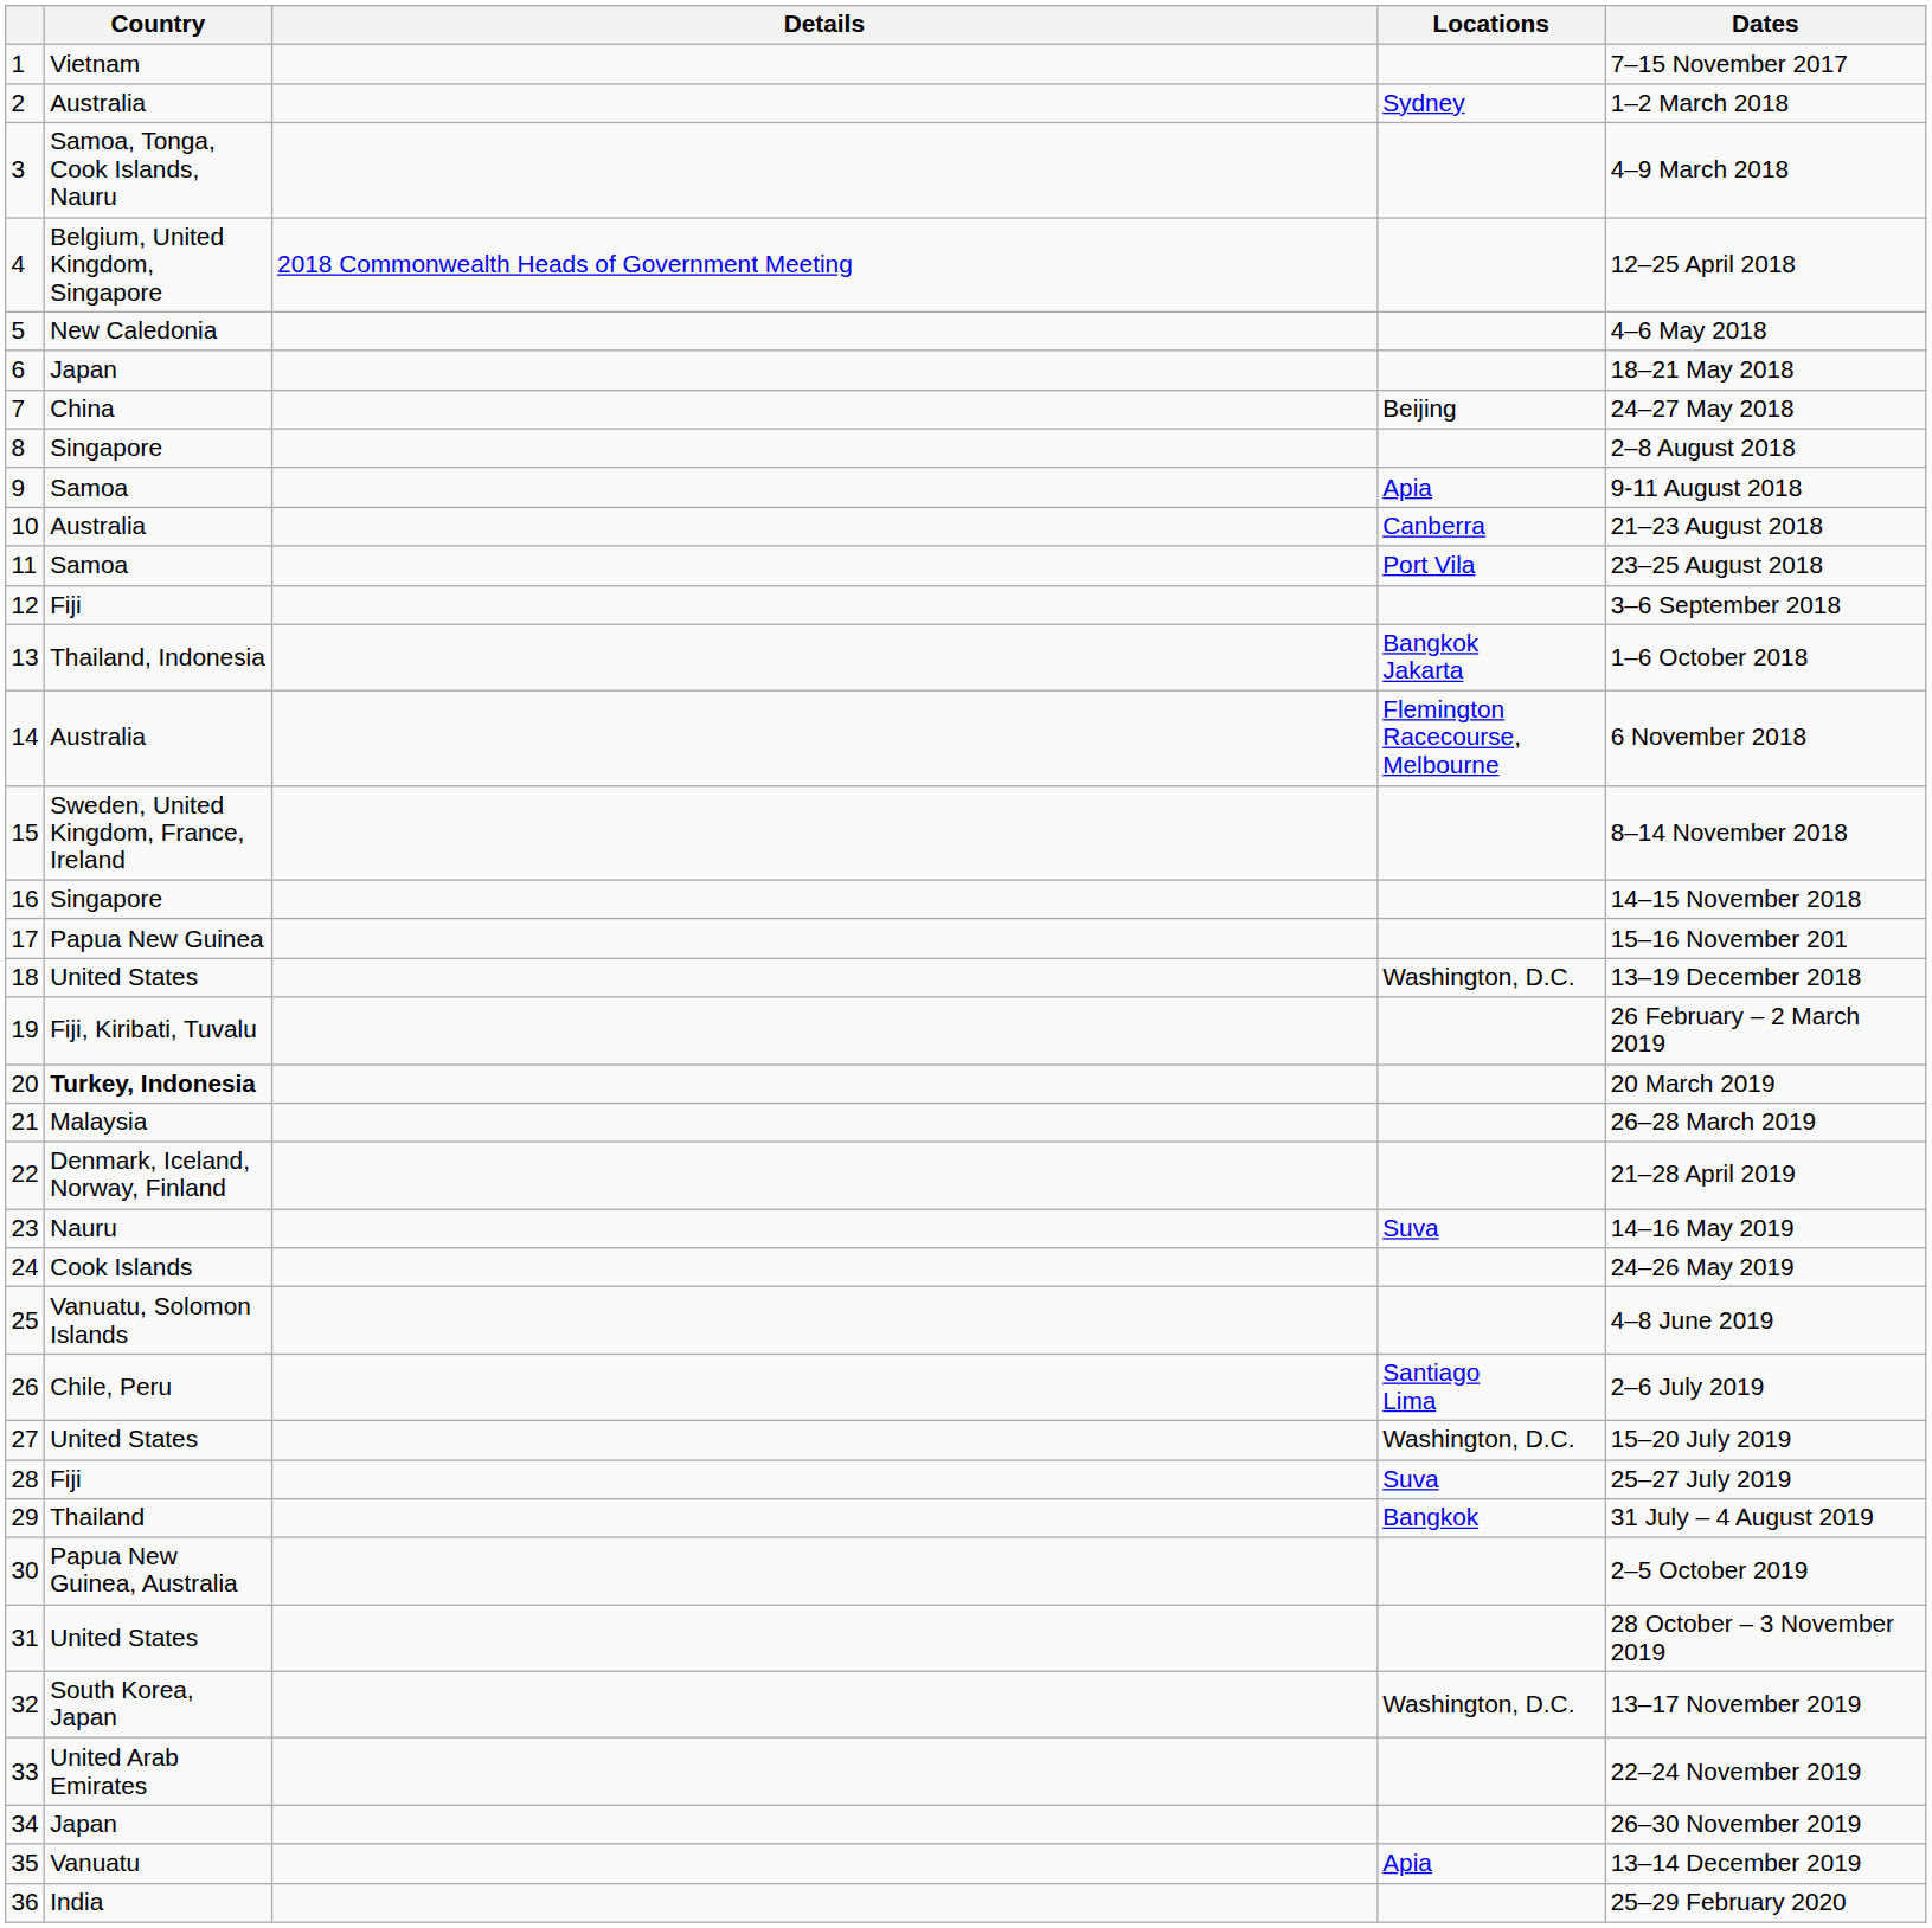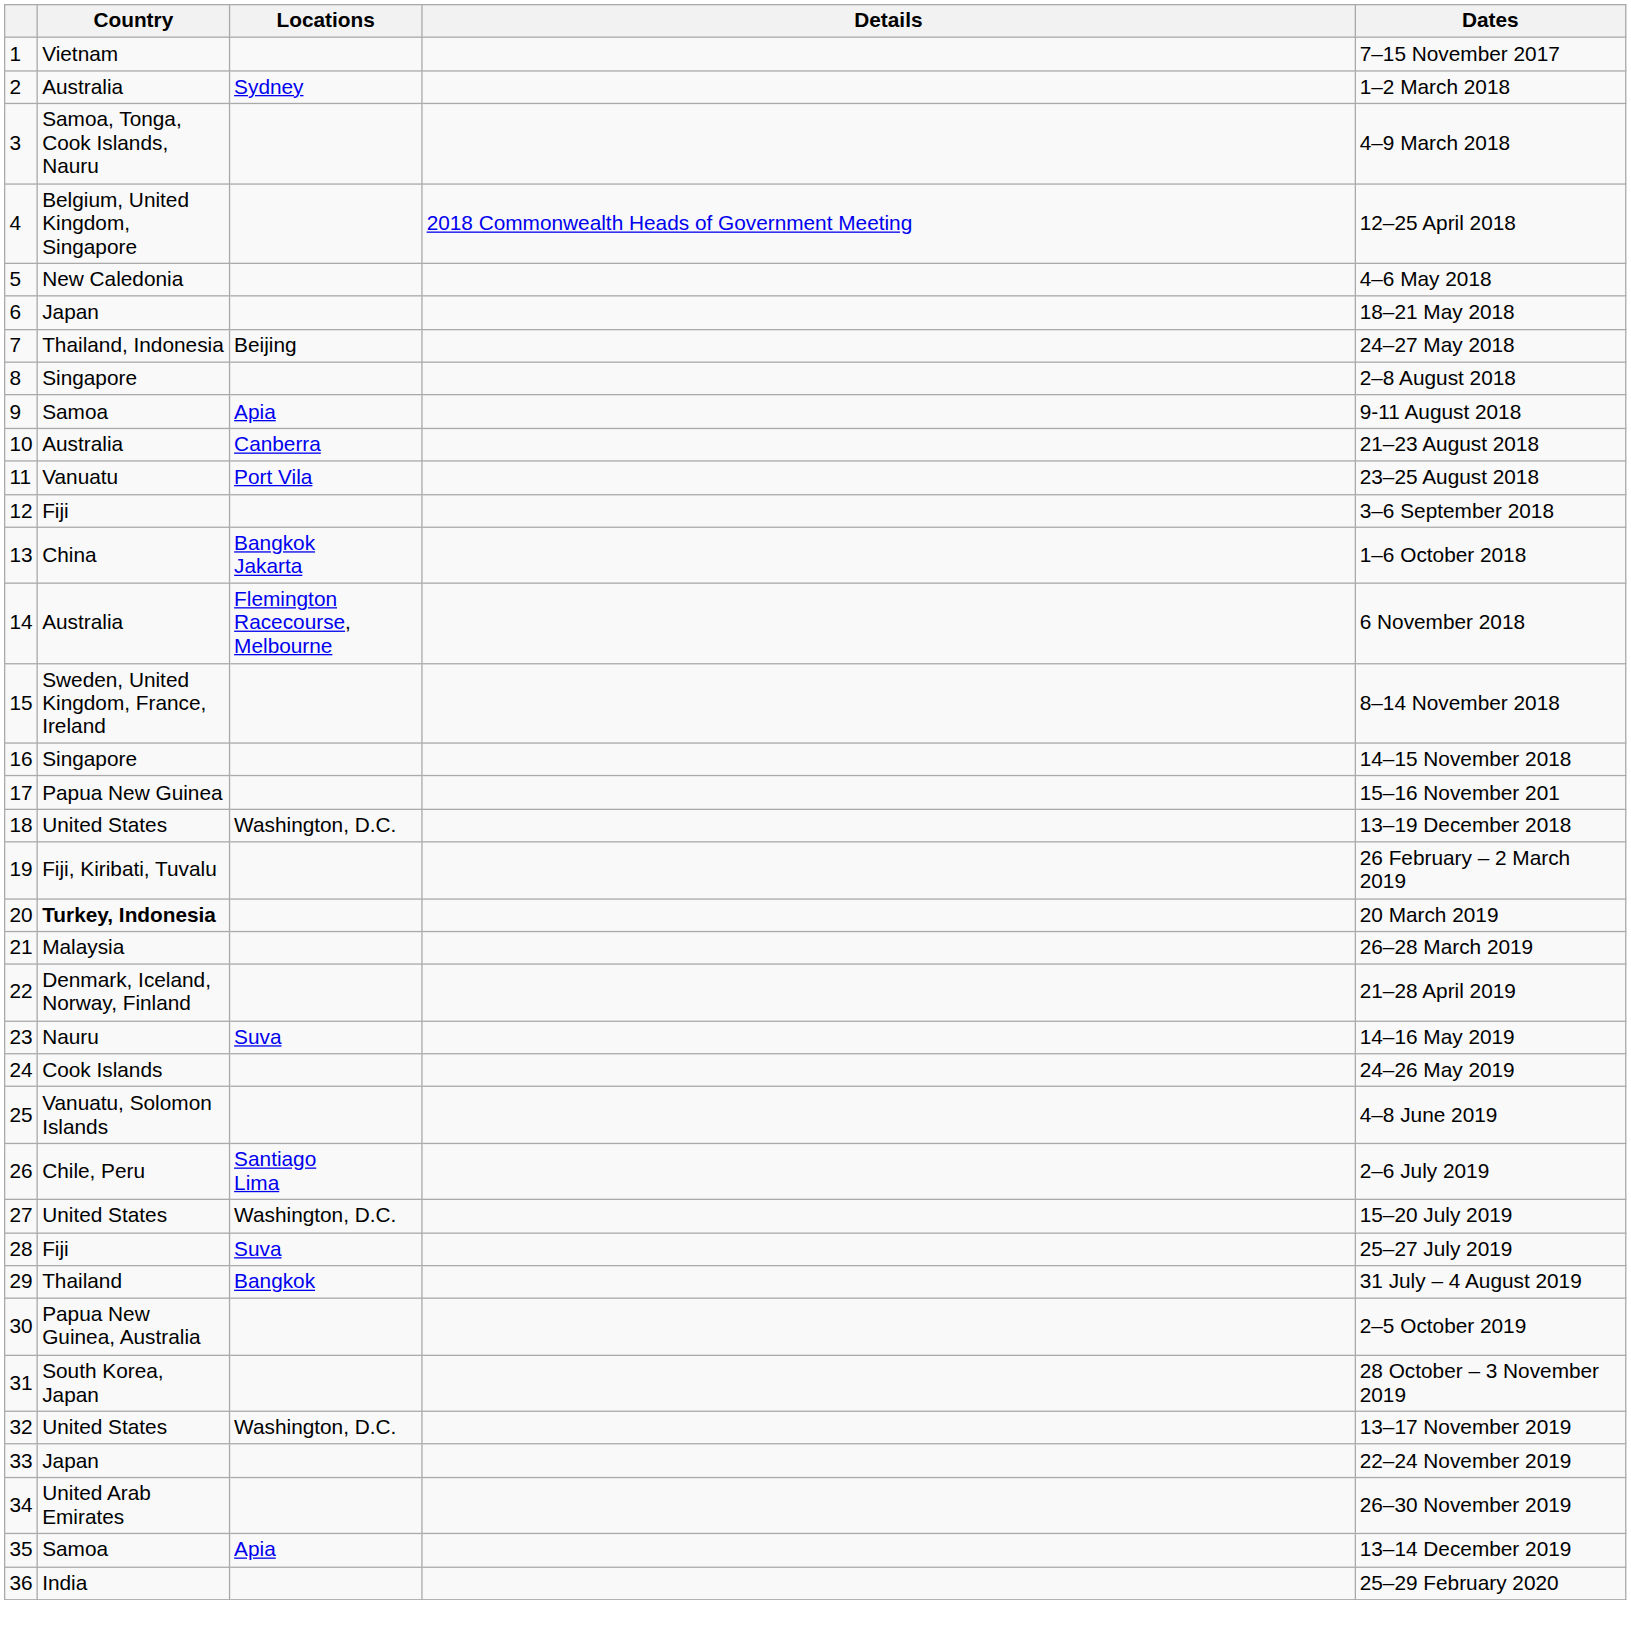columns swapped: Locations <-> Details
7 | Country: China -> Thailand, Indonesia
11 | Country: Samoa -> Vanuatu
13 | Country: Thailand, Indonesia -> China
31 | Country: United States -> South Korea, Japan
32 | Country: South Korea, Japan -> United States
33 | Country: United Arab Emirates -> Japan
34 | Country: Japan -> United Arab Emirates
35 | Country: Vanuatu -> Samoa
